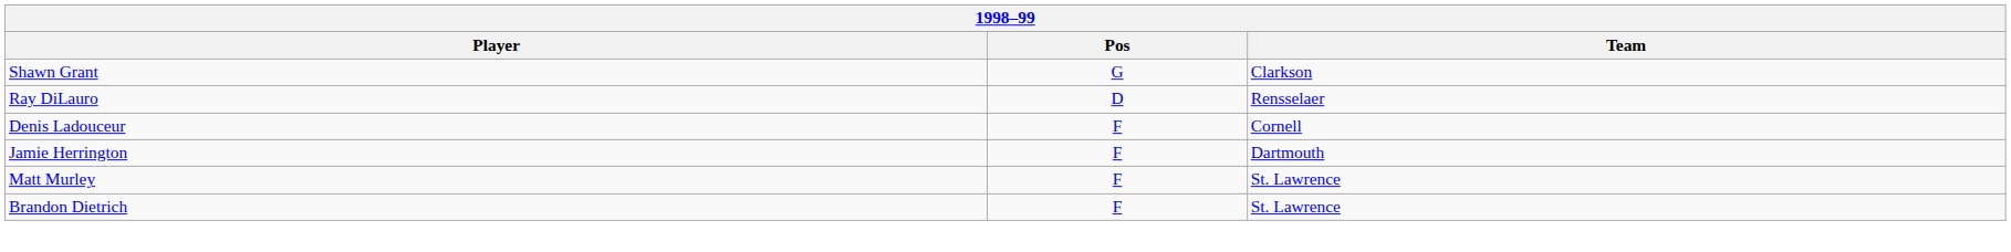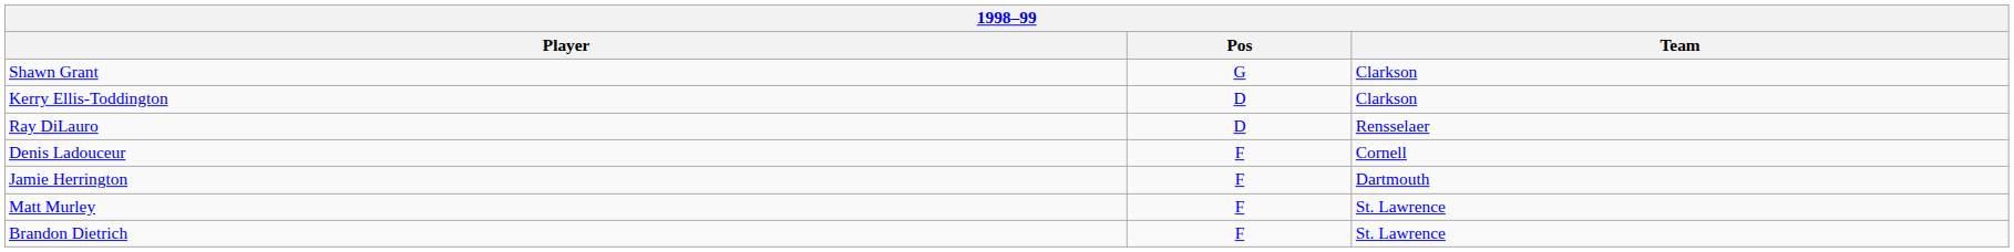+ row: Kerry Ellis-Toddington | D | Clarkson
